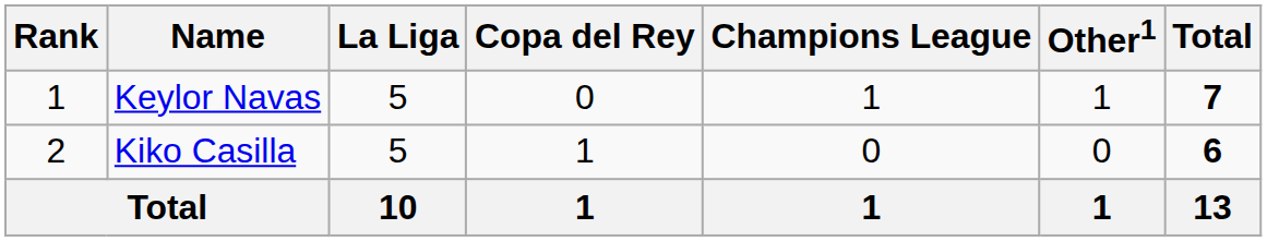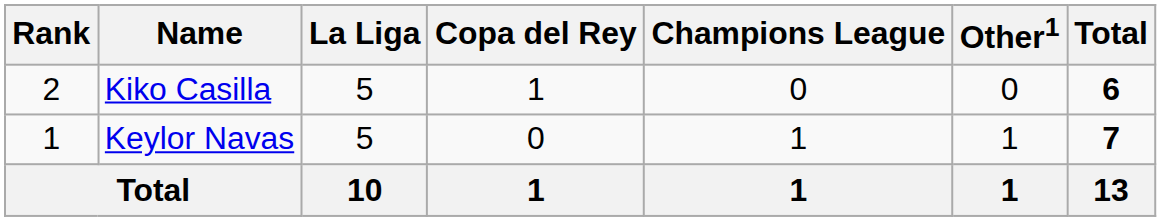rows swapped: Keylor Navas <-> Kiko Casilla
